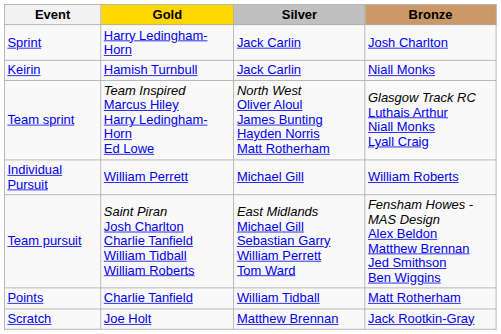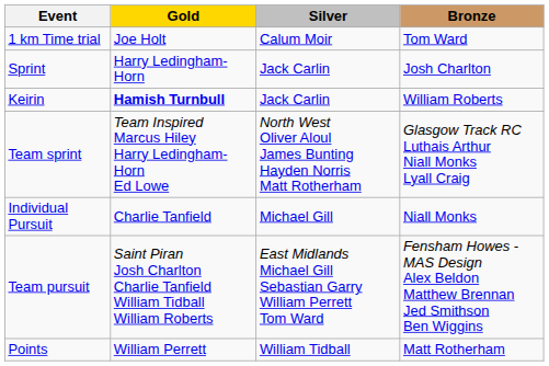+ row: 1 km Time trial | Joe Holt | Calum Moir | Tom Ward
Keirin | Gold: normal -> bold
Keirin | Bronze: Niall Monks -> William Roberts
Individual Pursuit | Gold: William Perrett -> Charlie Tanfield
Individual Pursuit | Bronze: William Roberts -> Niall Monks
Points | Gold: Charlie Tanfield -> William Perrett
- row: Scratch | Joe Holt | Matthew Brennan | Jack Rootkin-Gray
